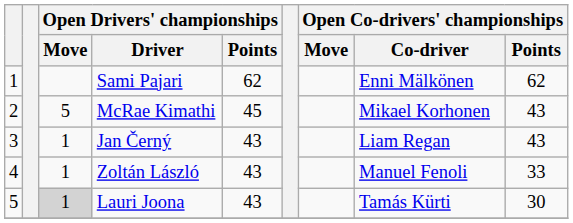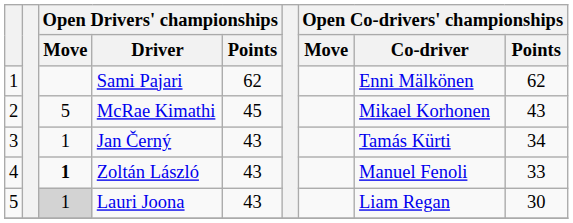Jan Černý | Open Co-drivers' championships / Co-driver: Liam Regan -> Tamás Kürti
Jan Černý | Open Co-drivers' championships / Points: 43 -> 34
Zoltán László | Open Drivers' championships / Move: normal -> bold
Lauri Joona | Open Co-drivers' championships / Co-driver: Tamás Kürti -> Liam Regan
